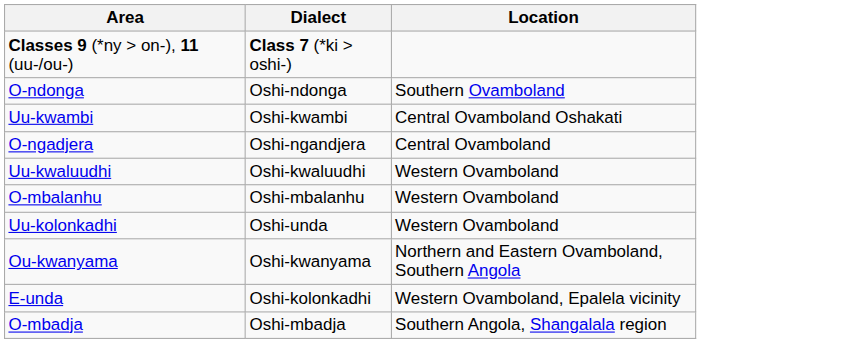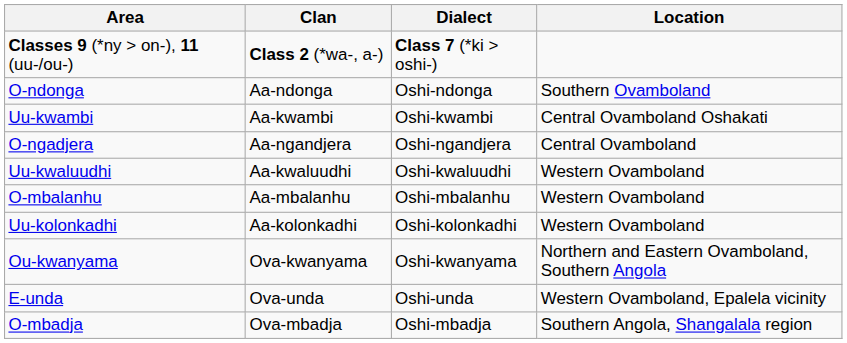+ column: Clan | Class 2 (*wa-, a-) | Aa-ndonga | Aa-kwambi | Aa-ngandjera | Aa-kwaluudhi | Aa-mbalanhu | Aa-kolonkadhi | Ova-kwanyama | Ova-unda | Ova-mbadja
Uu-kolonkadhi | Dialect: Oshi-unda -> Oshi-kolonkadhi
E-unda | Dialect: Oshi-kolonkadhi -> Oshi-unda
